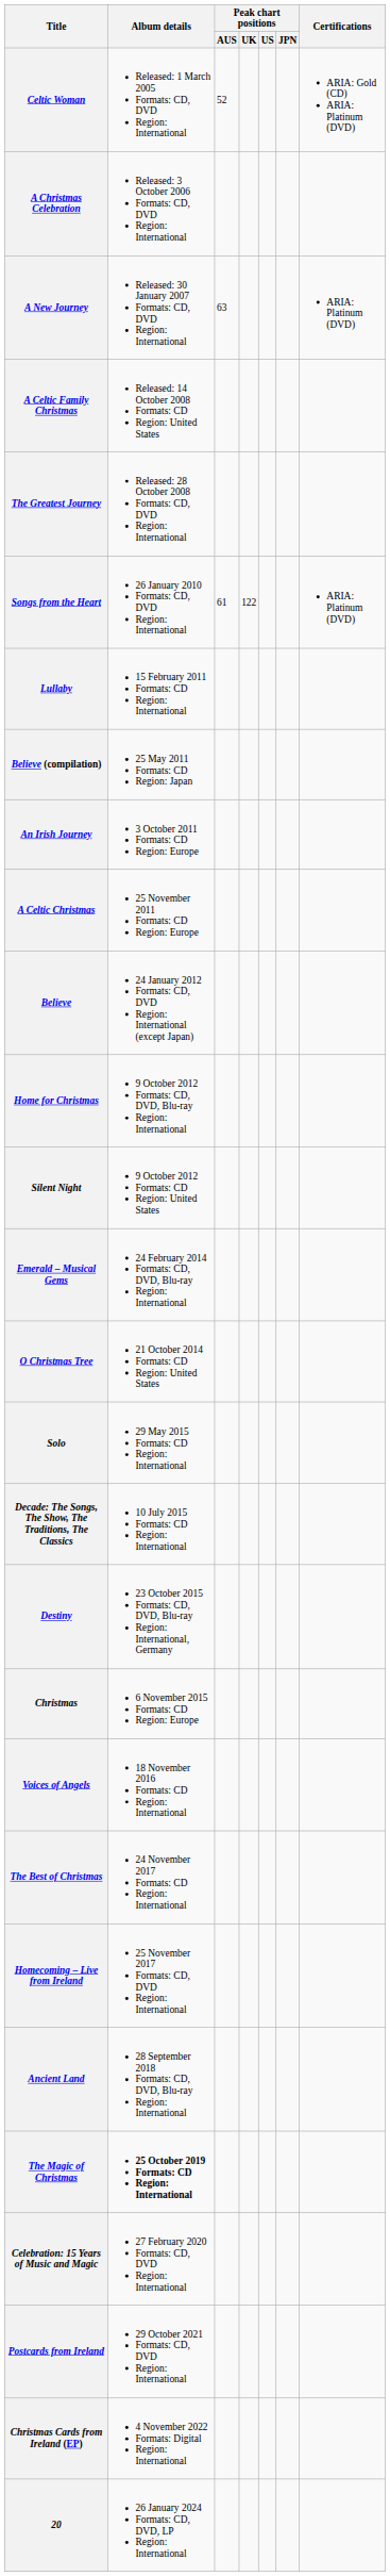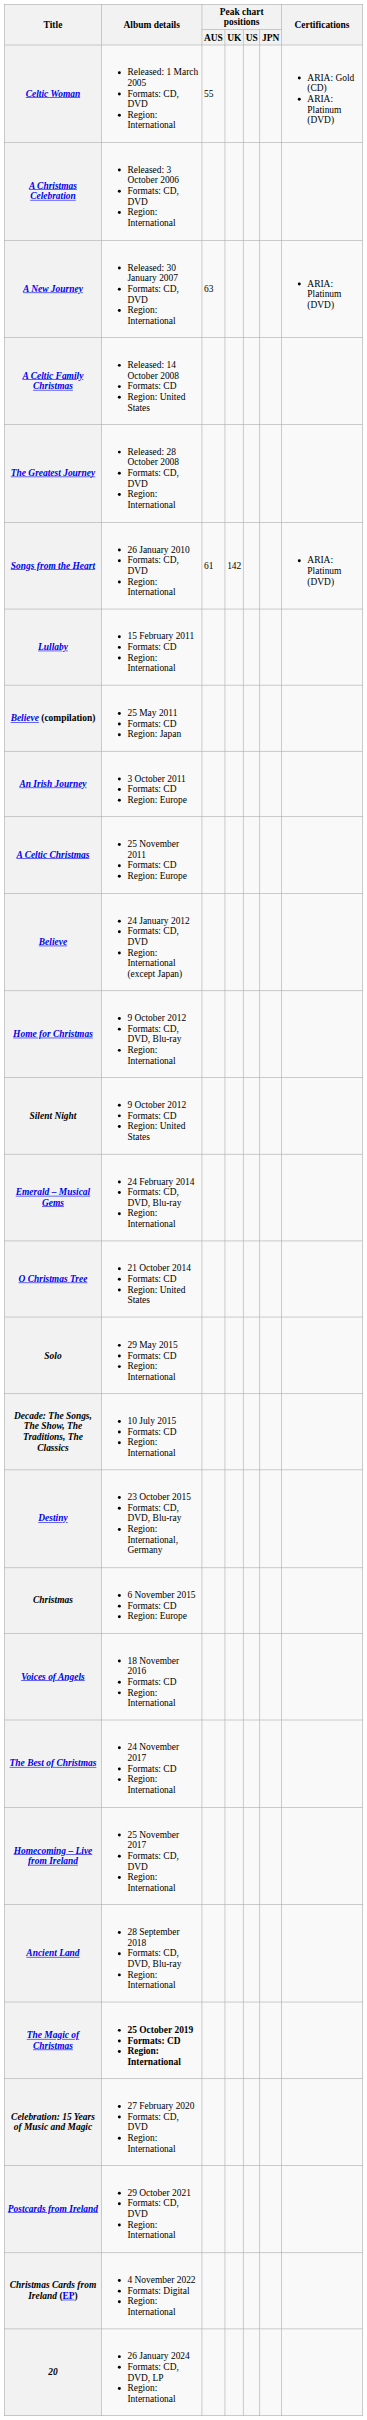Celtic Woman | Peak chart positions / AUS: 52 -> 55
Songs from the Heart | Peak chart positions / UK: 122 -> 142
